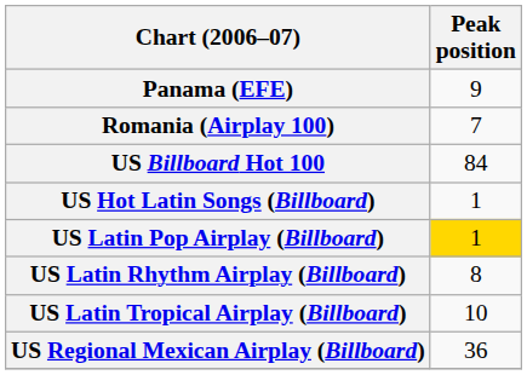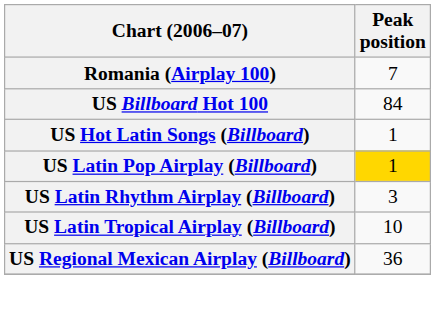- row: Panama (EFE) | 9
US Latin Rhythm Airplay (Billboard) | Peak position: 8 -> 3
